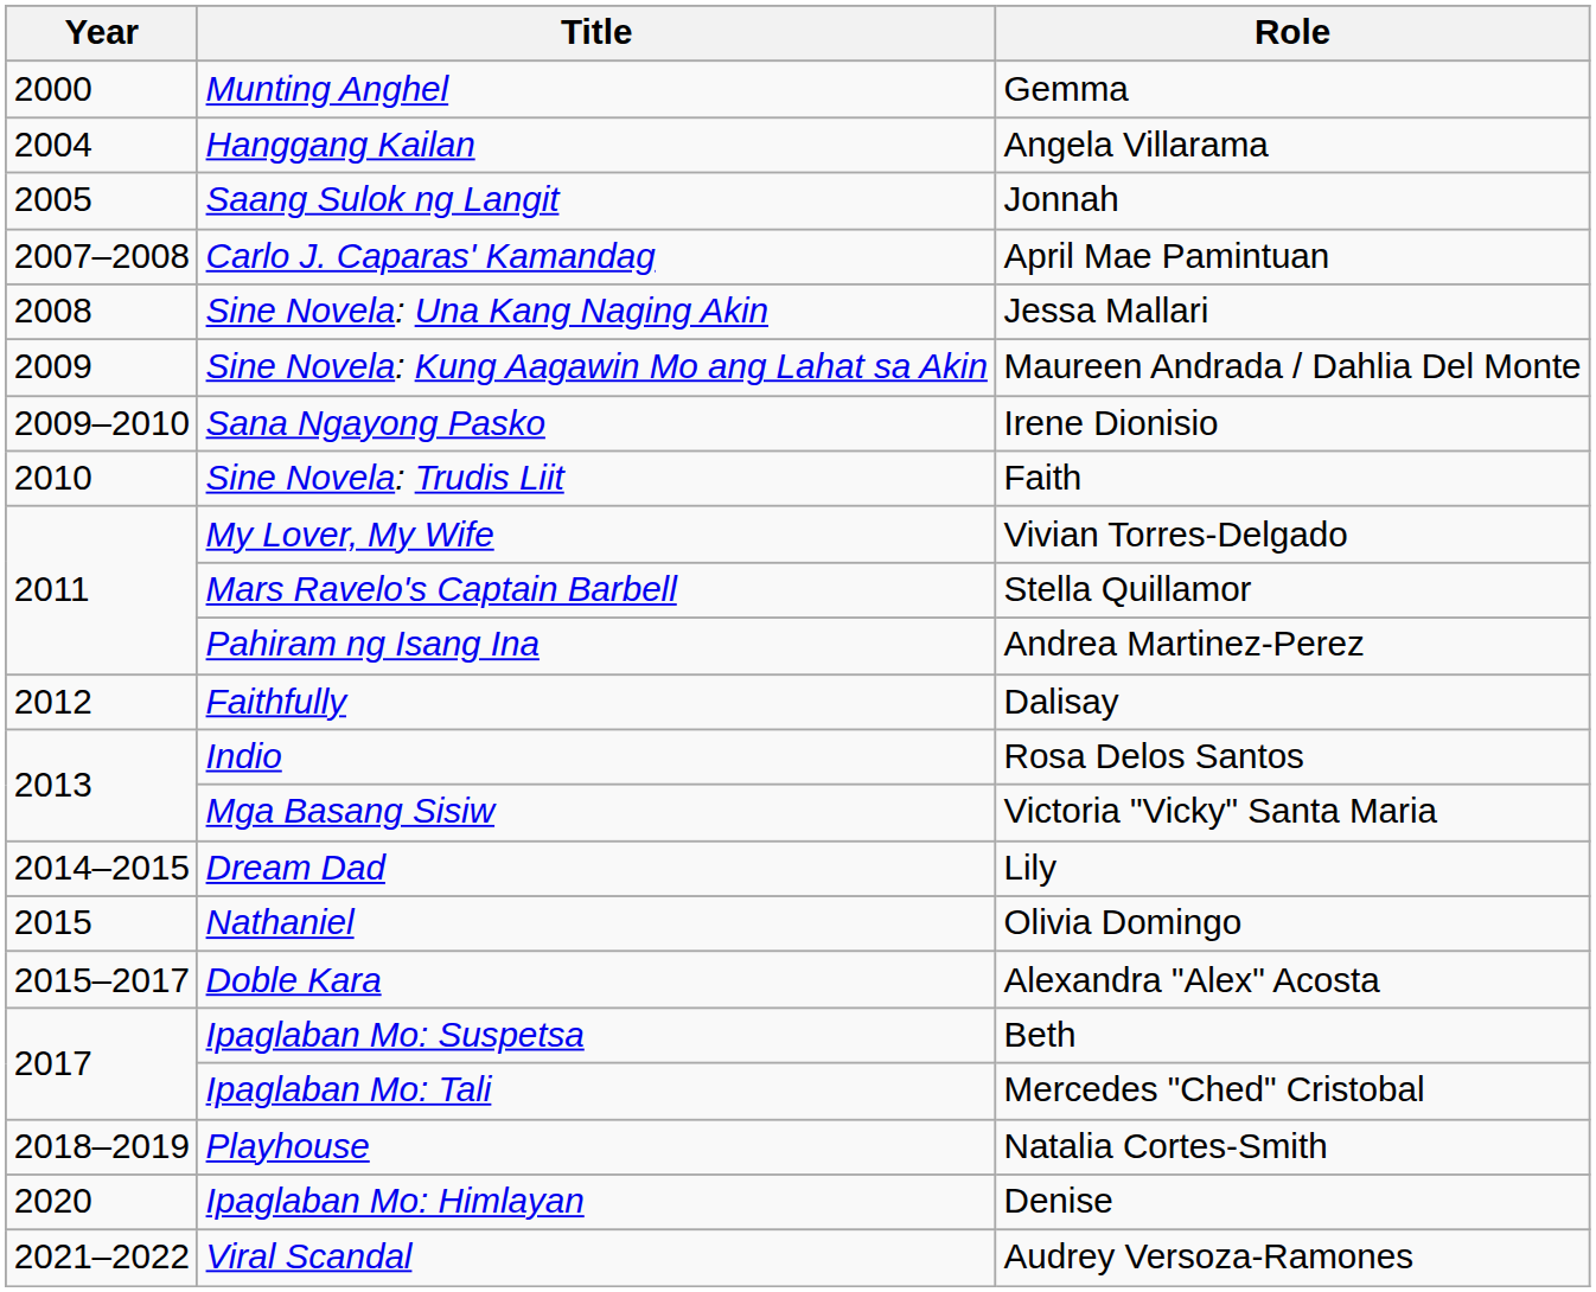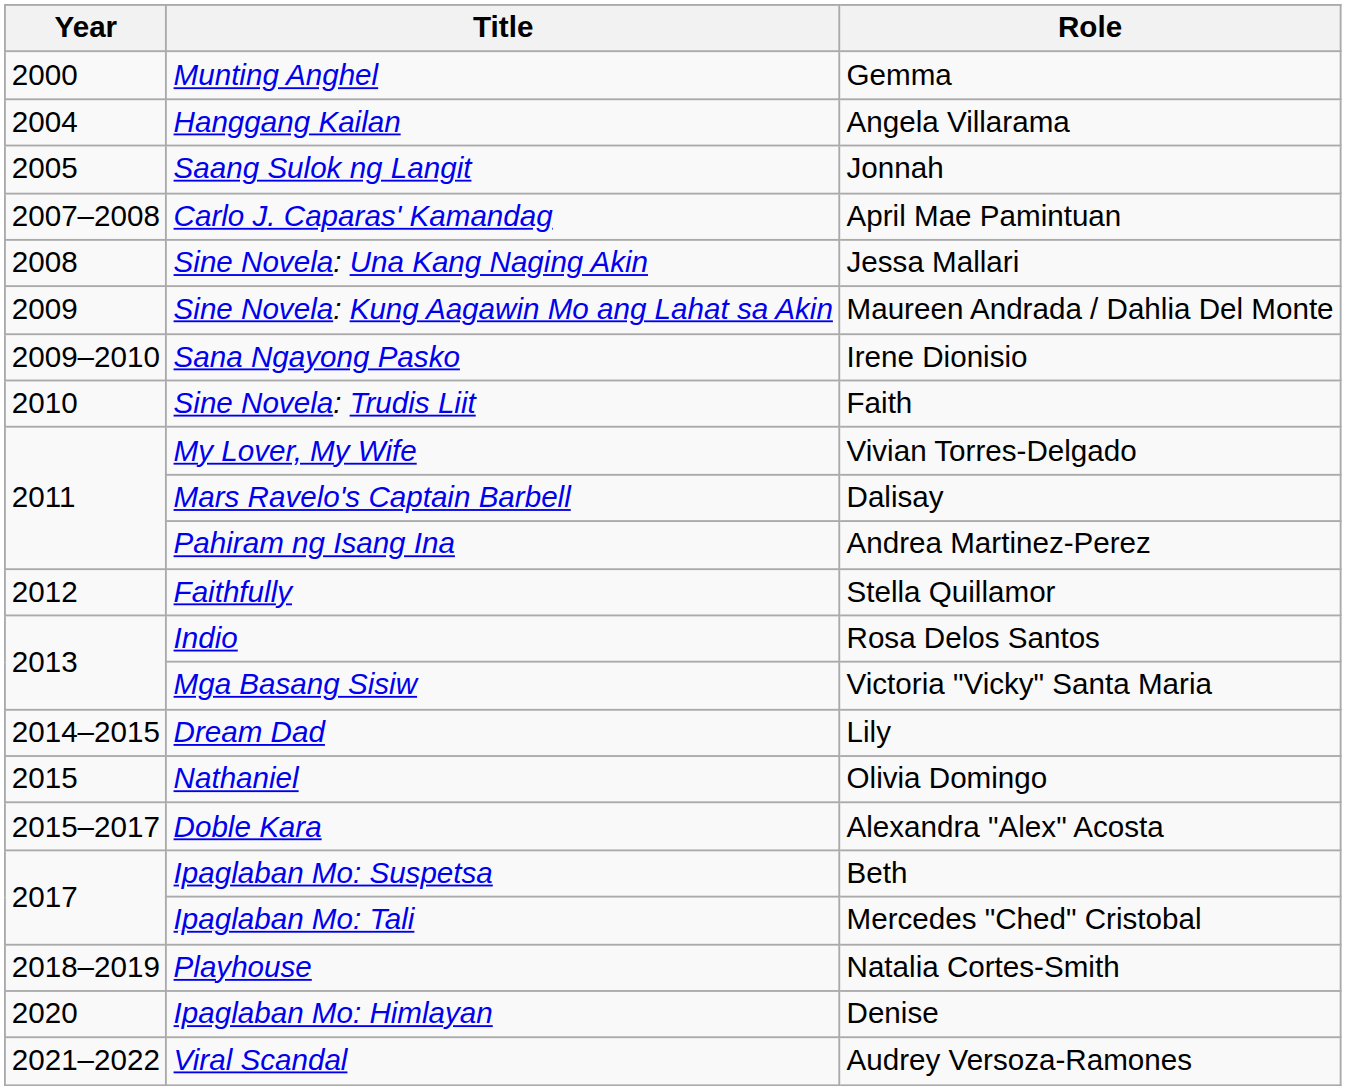Mars Ravelo's Captain Barbell | Role: Stella Quillamor -> Dalisay
Faithfully | Role: Dalisay -> Stella Quillamor
